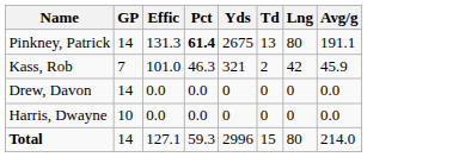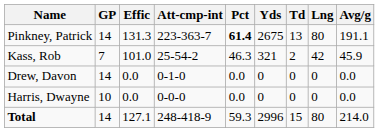+ column: Att-cmp-int | 223-363-7 | 25-54-2 | 0-1-0 | 0-0-0 | 248-418-9
